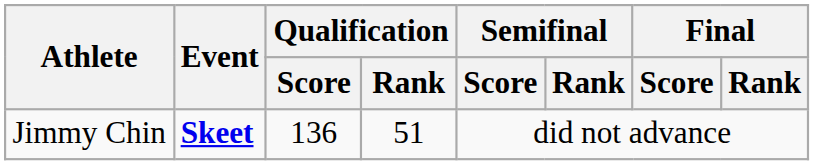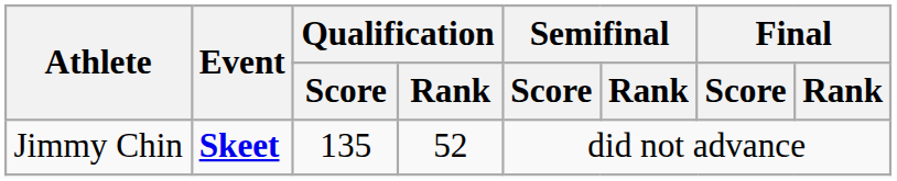Jimmy Chin | Qualification / Score: 136 -> 135
Jimmy Chin | Qualification / Rank: 51 -> 52
